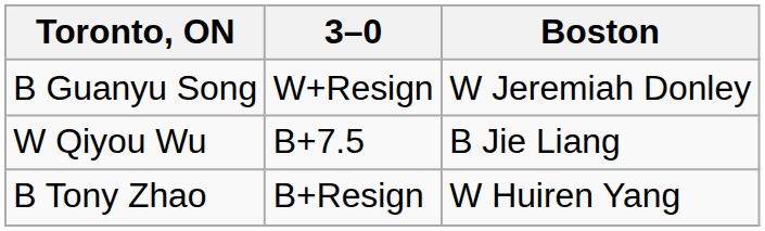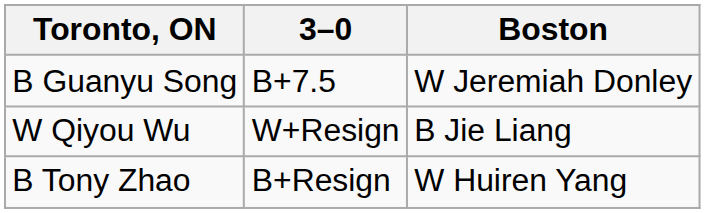B Guanyu Song | 3–0: W+Resign -> B+7.5
W Qiyou Wu | 3–0: B+7.5 -> W+Resign
